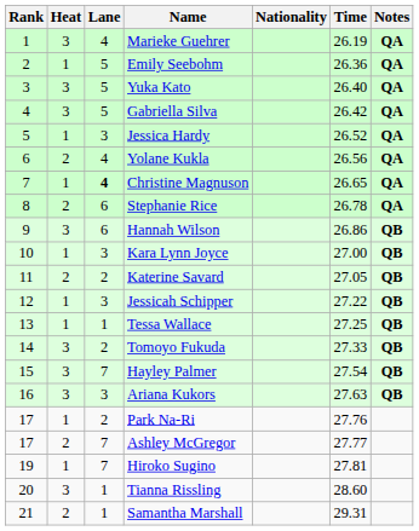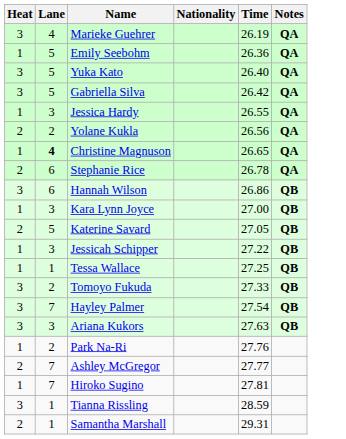- column: Rank | 1 | 2 | 3 | 4 | 5 | 6 | 7 | 8 | 9 | 10 | 11 | 12 | 13 | 14 | 15 | 16 | 17 | 17 | 19 | 20 | 21
Jessica Hardy | Time: 26.52 -> 26.55
Yolane Kukla | Lane: 4 -> 2
Katerine Savard | Lane: 2 -> 5
Tianna Rissling | Time: 28.60 -> 28.59
